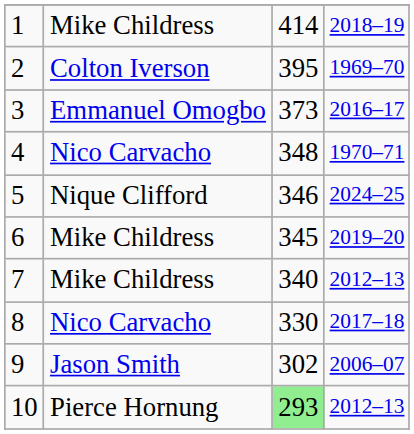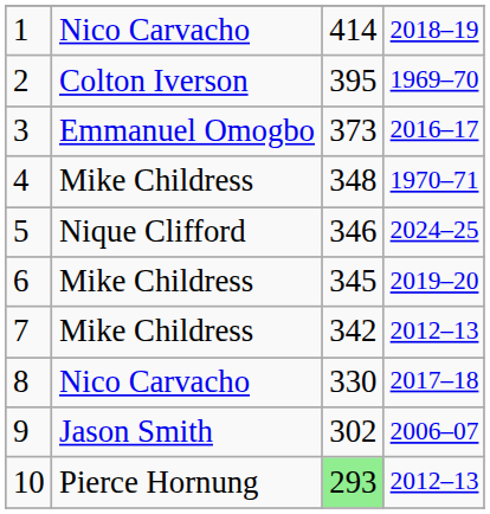1 | column 2: Mike Childress -> Nico Carvacho
4 | column 2: Nico Carvacho -> Mike Childress
7 | column 3: 340 -> 342
